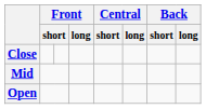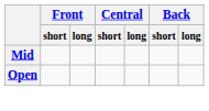- row: Close
